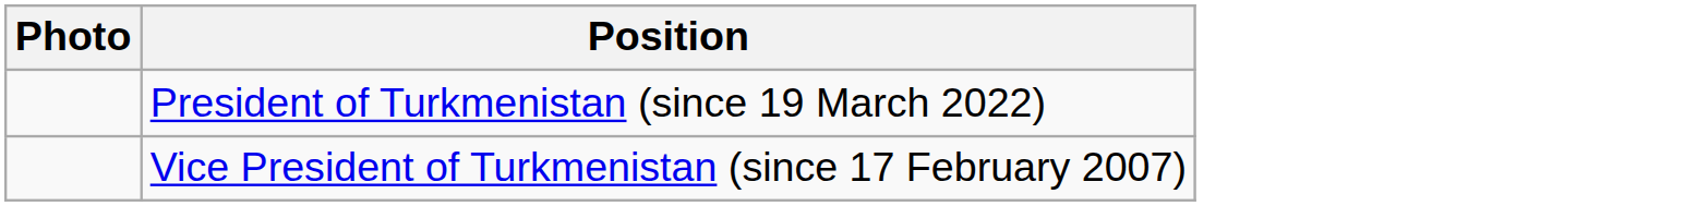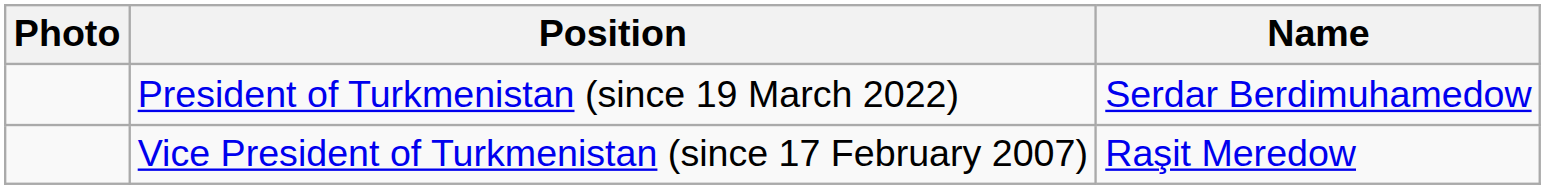+ column: Name | Serdar Berdimuhamedow | Raşit Meredow
